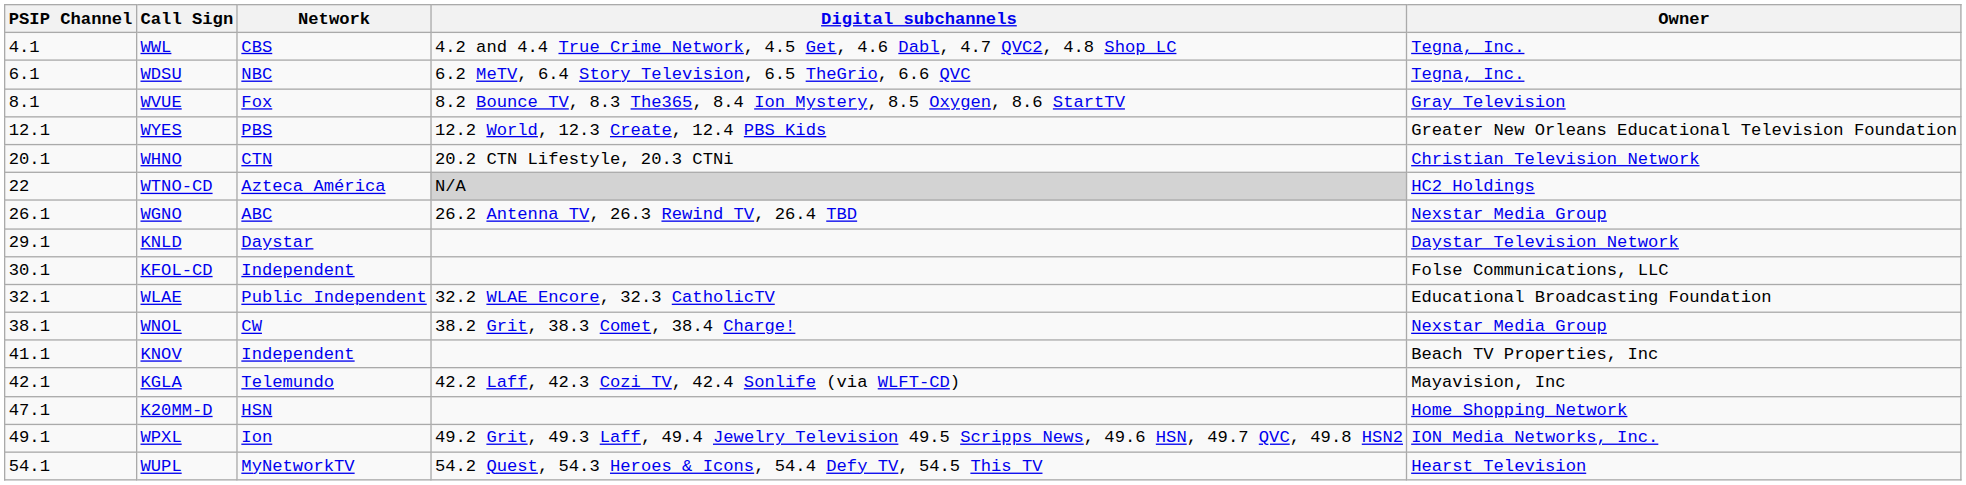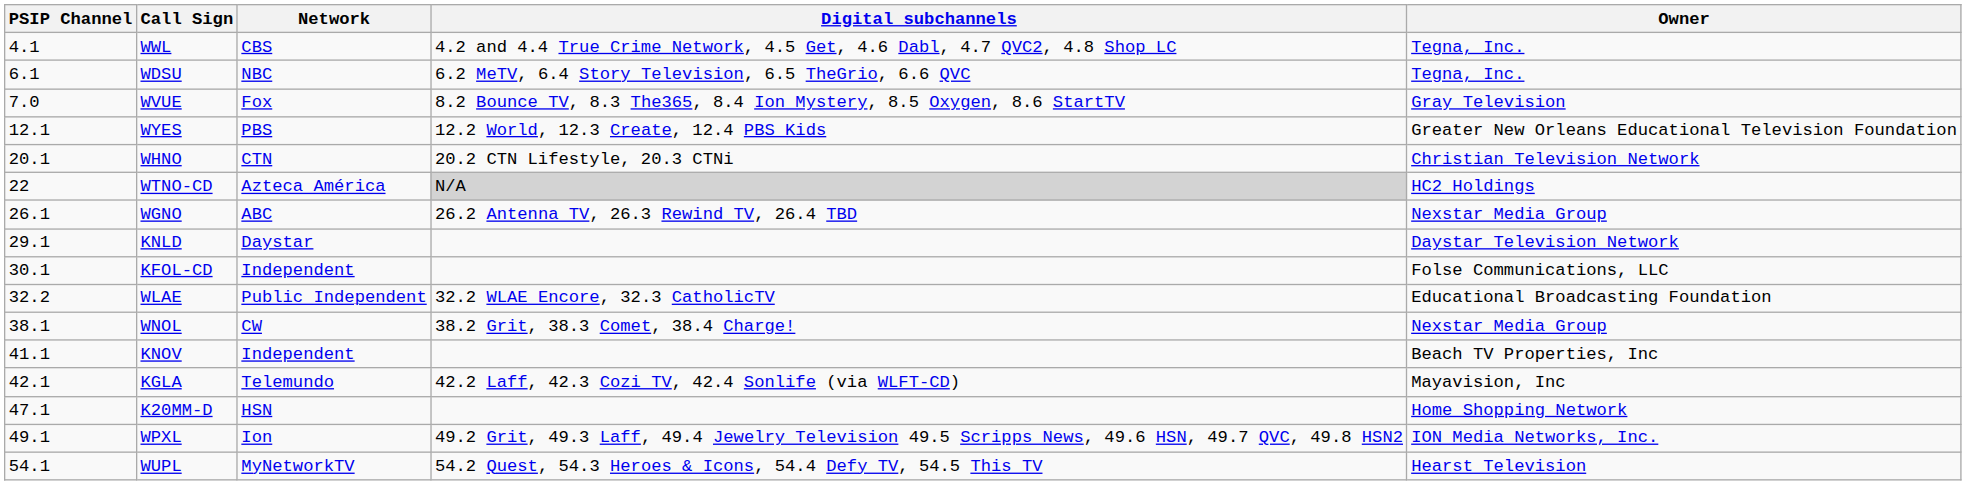WVUE | PSIP Channel: 8.1 -> 7.0
WLAE | PSIP Channel: 32.1 -> 32.2
